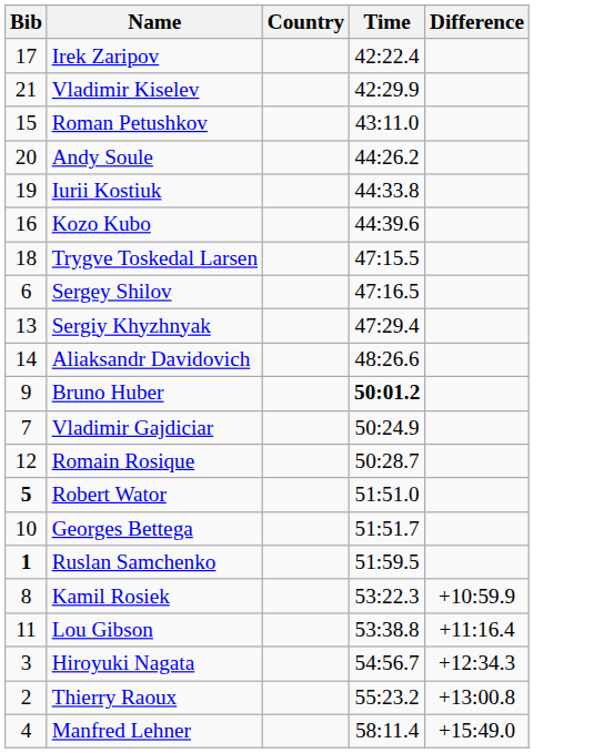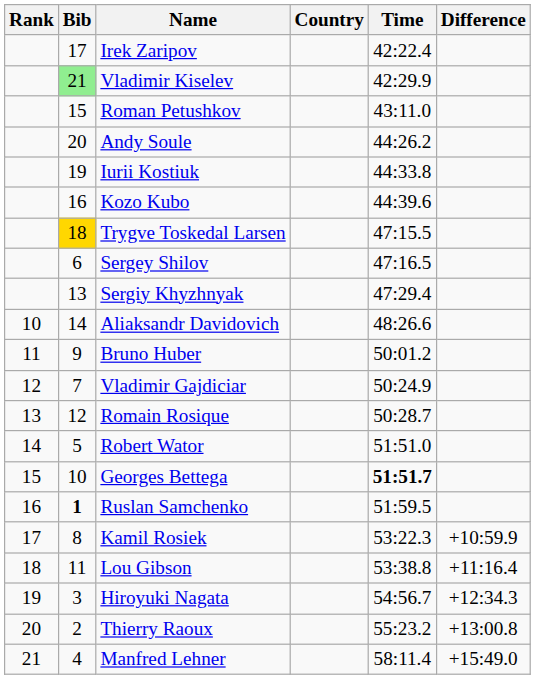+ column: Rank | 10 | 11 | 12 | 13 | 14 | 15 | 16 | 17 | 18 | 19 | 20 | 21
Vladimir Kiselev | Bib: no background -> lightgreen background
Trygve Toskedal Larsen | Bib: no background -> gold background
Bruno Huber | Time: bold -> normal
Robert Wator | Bib: bold -> normal
Georges Bettega | Time: normal -> bold
